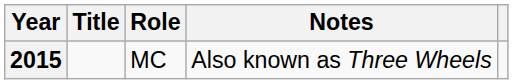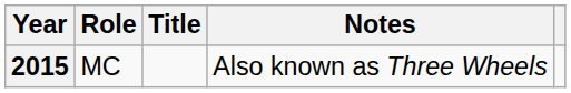columns swapped: Title <-> Role
